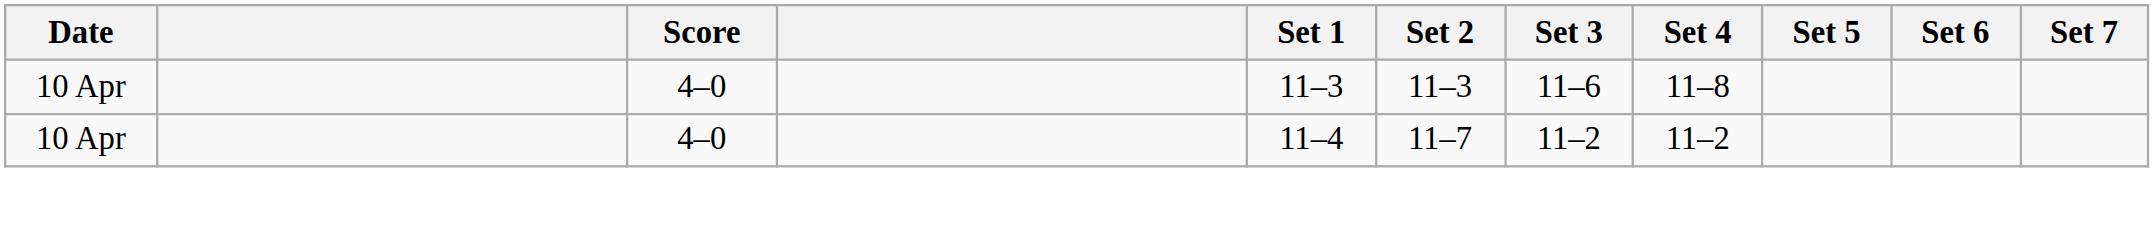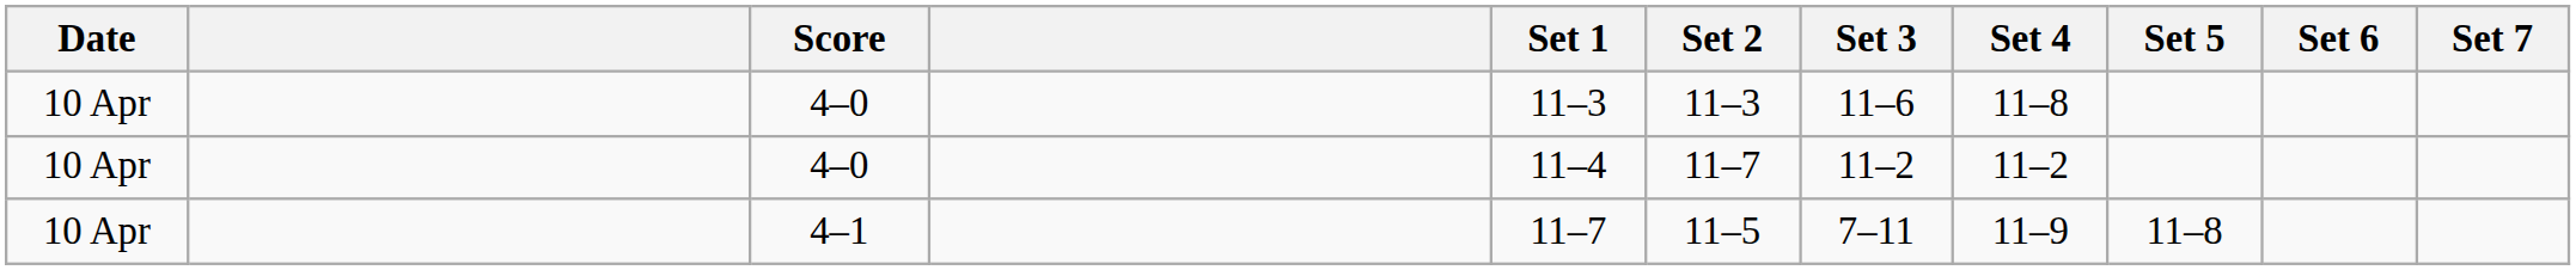+ row: 10 Apr | 4–1 | 11–7 | 11–5 | 7–11 | 11–9 | 11–8
